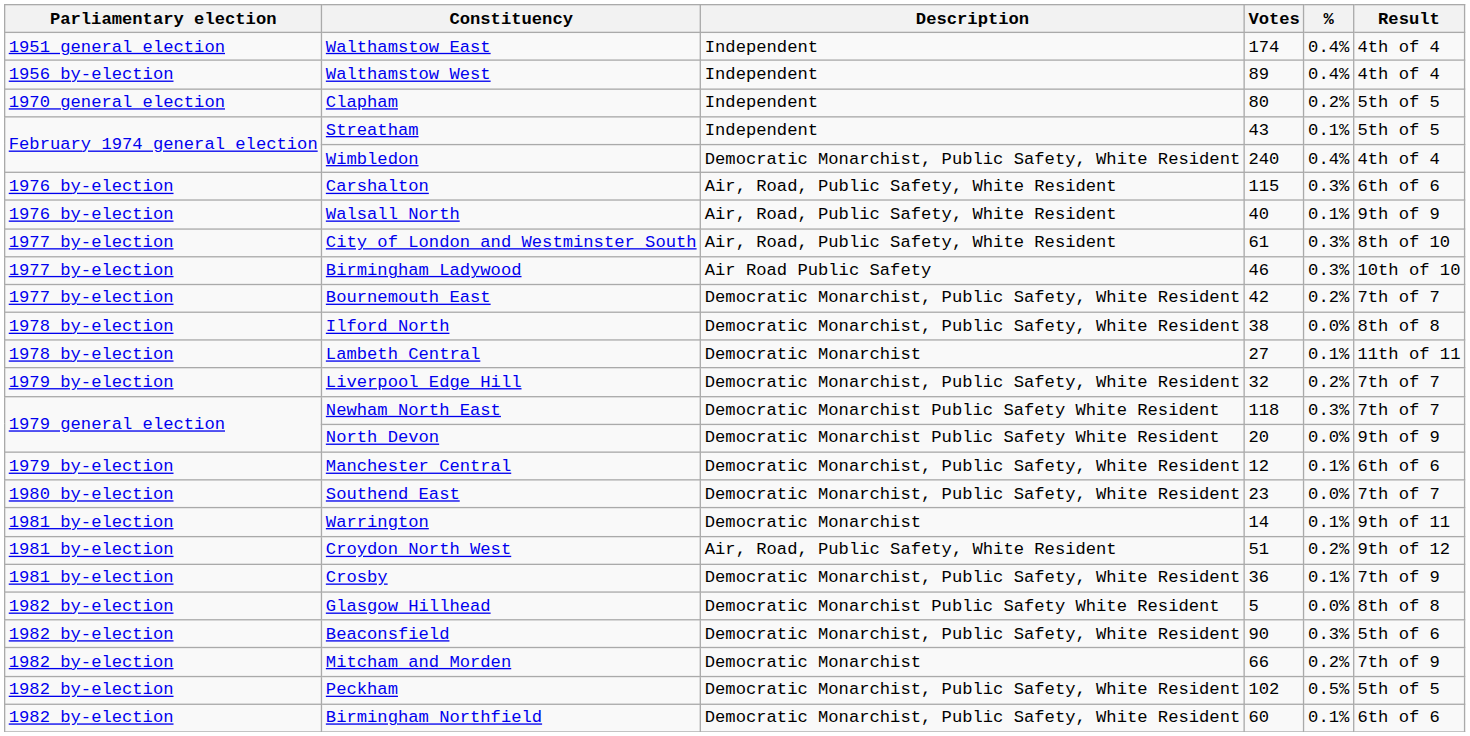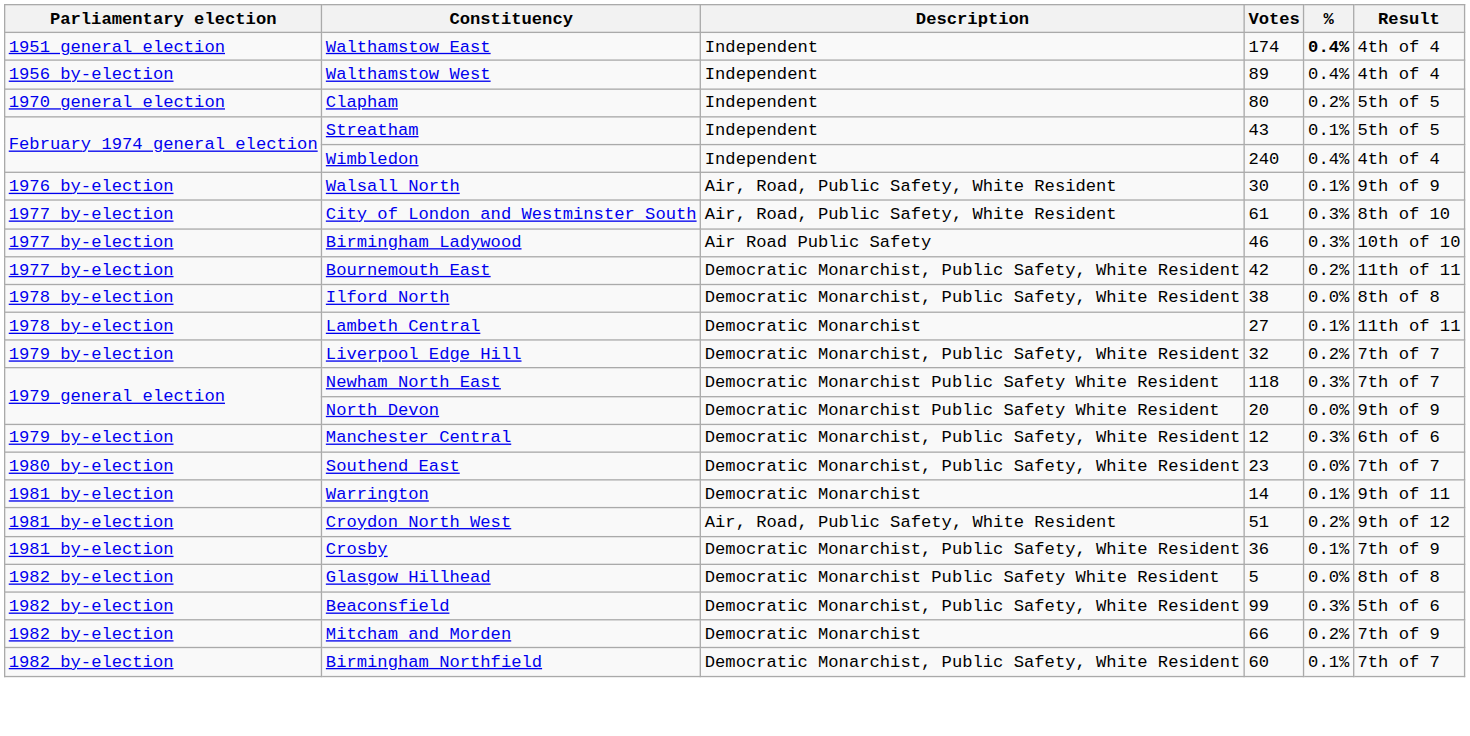Walthamstow East | %: normal -> bold
Wimbledon | Description: Democratic Monarchist, Public Safety, White Resident -> Independent
- row: 1976 by-election | Carshalton | Air, Road, Public Safety, White Resident | 115 | 0.3% | 6th of 6
Walsall North | Votes: 40 -> 30
Bournemouth East | Result: 7th of 7 -> 11th of 11
Manchester Central | %: 0.1% -> 0.3%
Beaconsfield | Votes: 90 -> 99
- row: 1982 by-election | Peckham | Democratic Monarchist, Public Safety, White Resident | 102 | 0.5% | 5th of 5
Birmingham Northfield | Result: 6th of 6 -> 7th of 7
